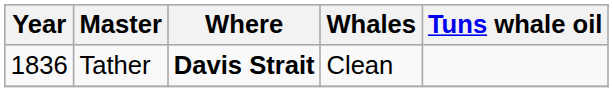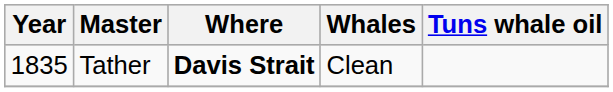Tather | Year: 1836 -> 1835
